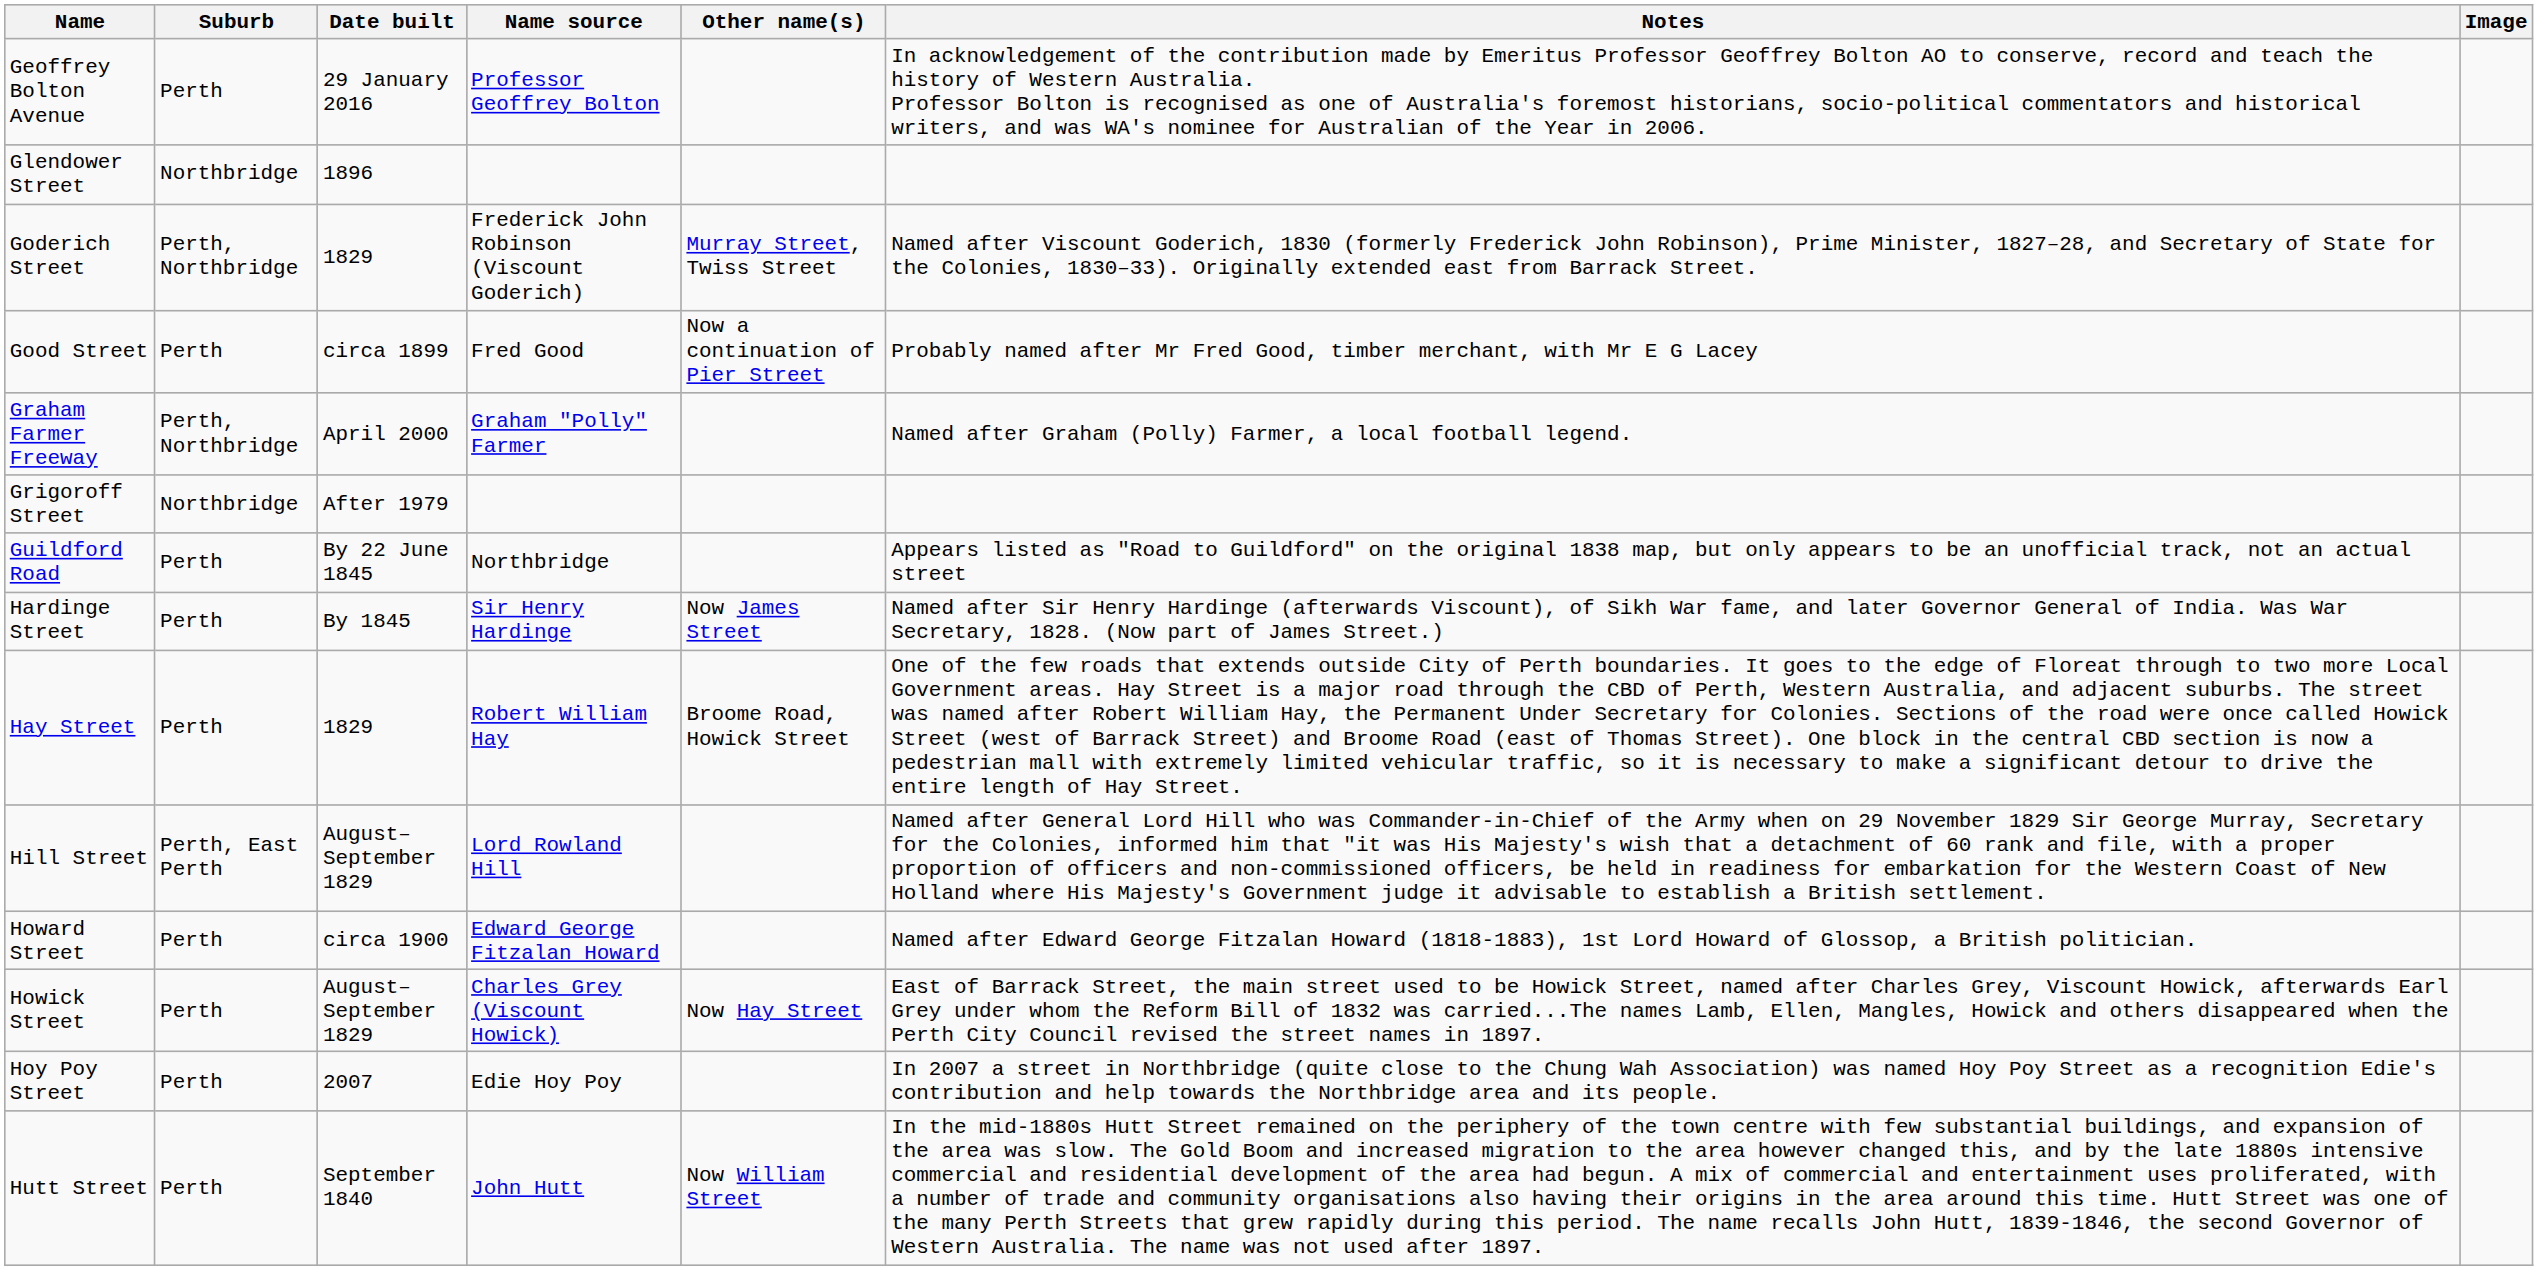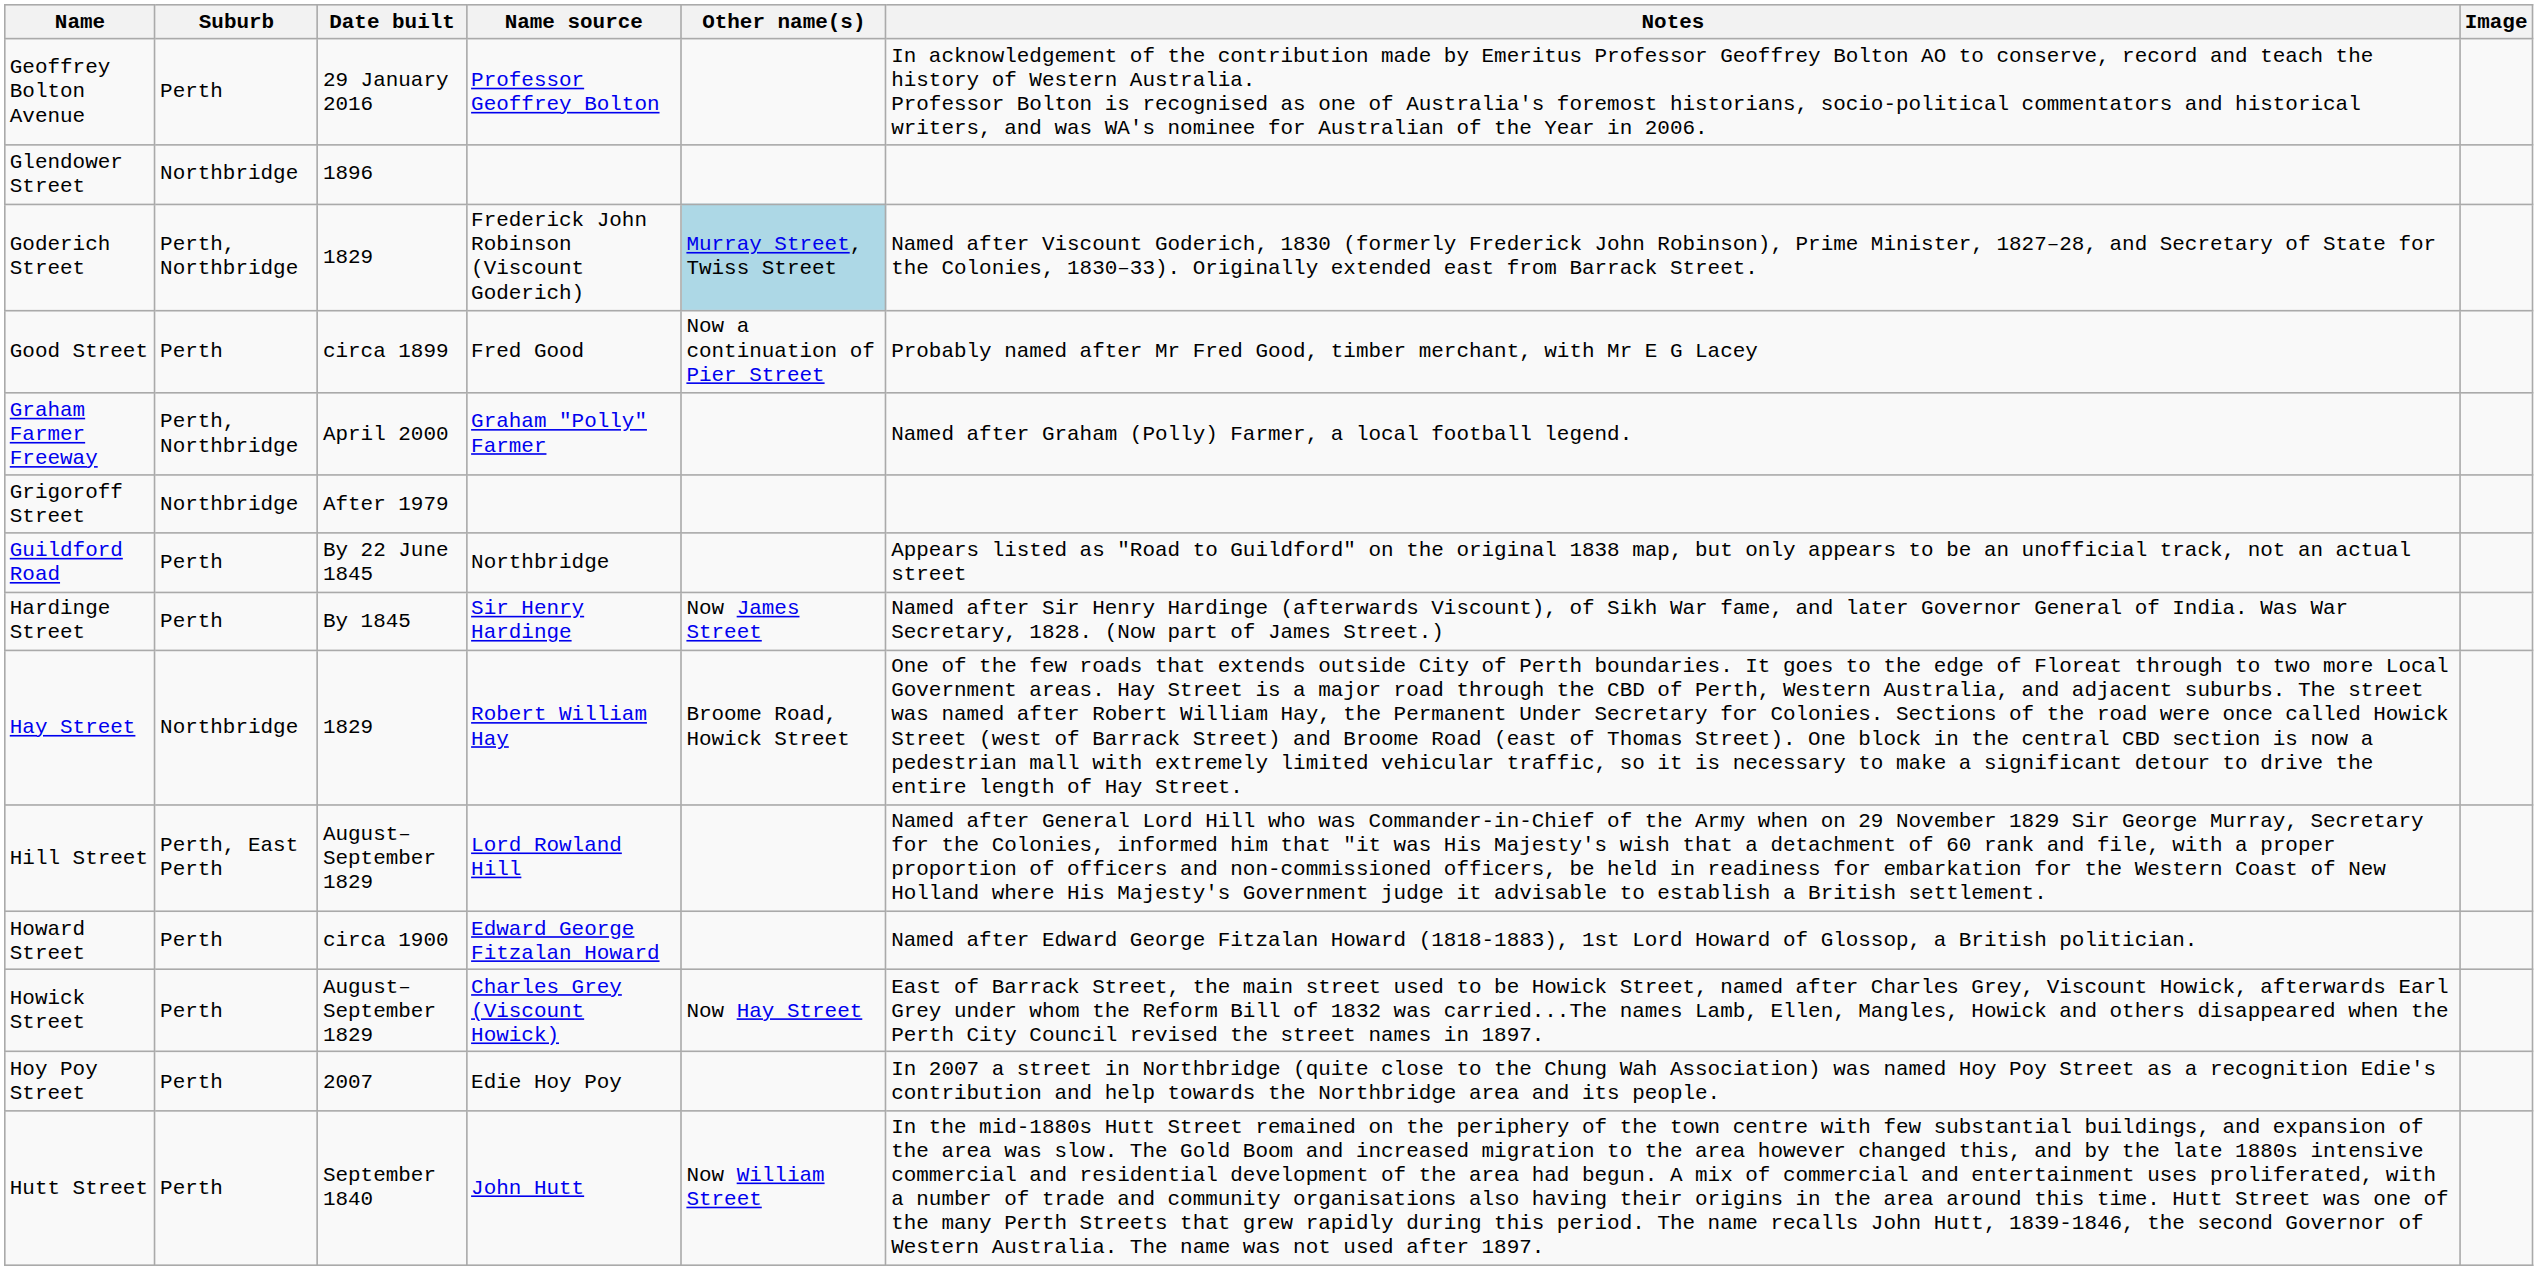Goderich Street | Other name(s): no background -> lightblue background
Hay Street | Suburb: Perth -> Northbridge
